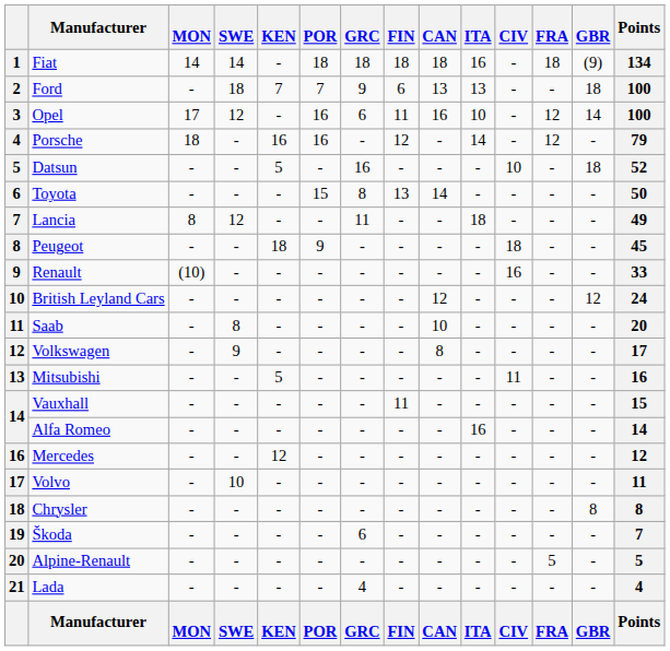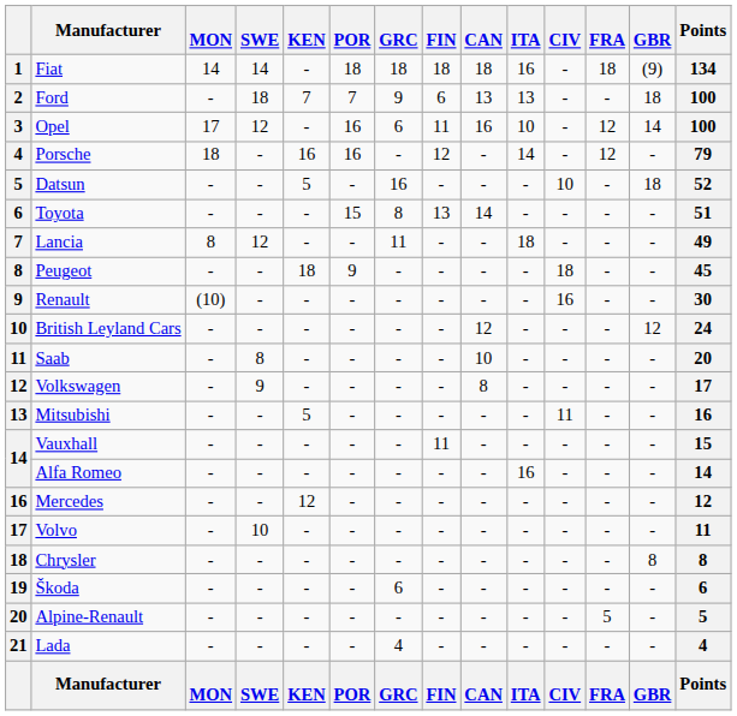Toyota | Points: 50 -> 51
Renault | Points: 33 -> 30
Škoda | Points: 7 -> 6
